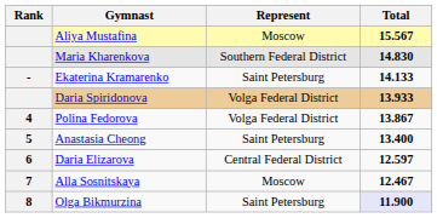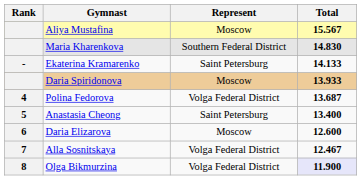Daria Spiridonova | Represent: Volga Federal District -> Moscow
Polina Fedorova | Total: 13.867 -> 13.687
Daria Elizarova | Represent: Central Federal District -> Moscow
Daria Elizarova | Total: 12.597 -> 12.600
Alla Sosnitskaya | Represent: Moscow -> Volga Federal District
Olga Bikmurzina | Represent: Saint Petersburg -> Volga Federal District
